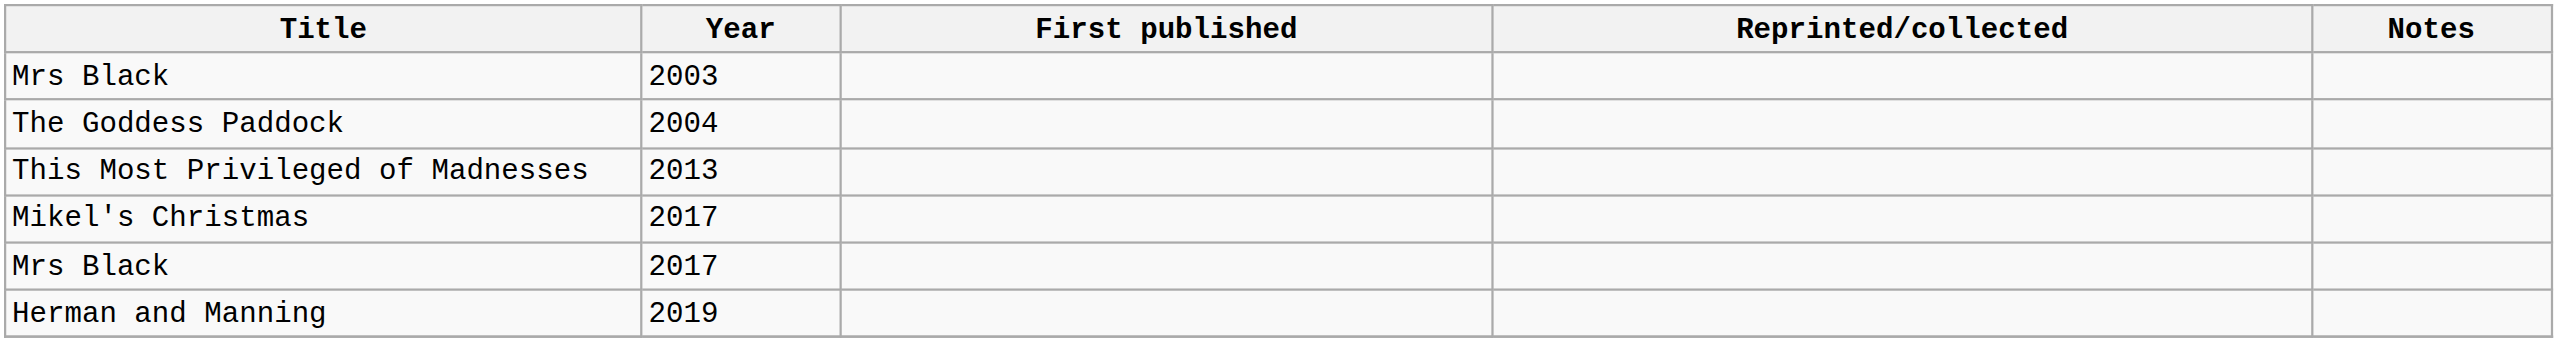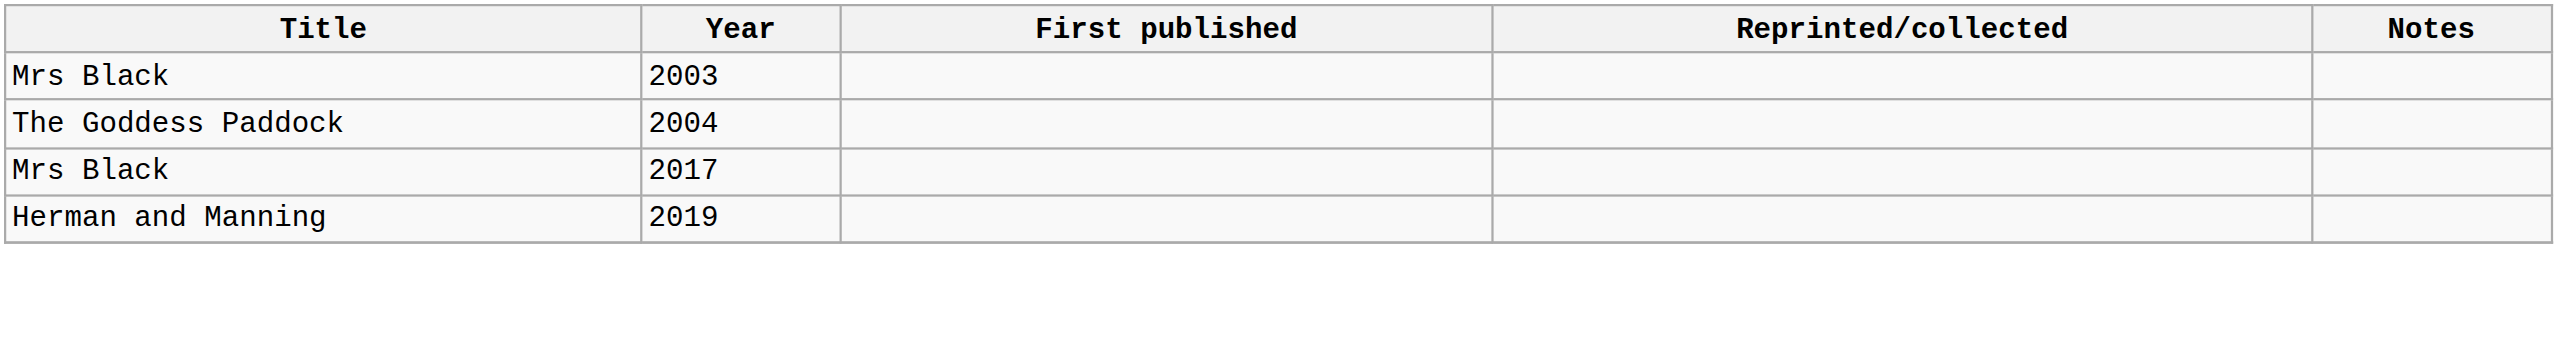- row: This Most Privileged of Madnesses | 2013
- row: Mikel's Christmas | 2017
